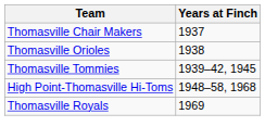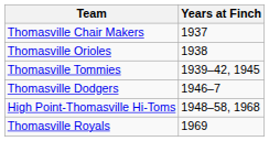+ row: Thomasville Dodgers | 1946–7
